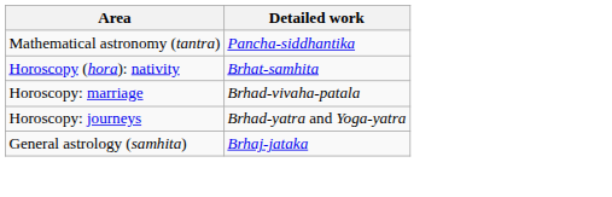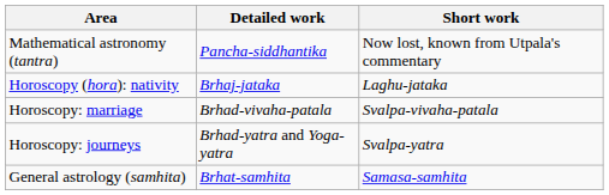+ column: Short work | Now lost, known from Utpala's commentary | Laghu-jataka | Svalpa-vivaha-patala | Svalpa-yatra | Samasa-samhita
Horoscopy (hora): nativity | Detailed work: Brhat-samhita -> Brhaj-jataka
General astrology (samhita) | Detailed work: Brhaj-jataka -> Brhat-samhita
